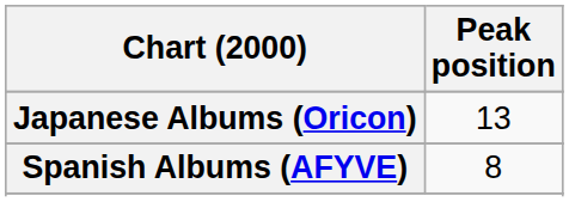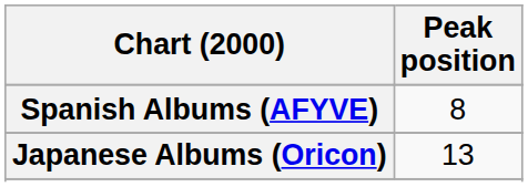rows swapped: Japanese Albums (Oricon) <-> Spanish Albums (AFYVE)
